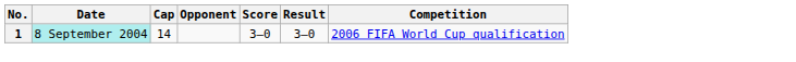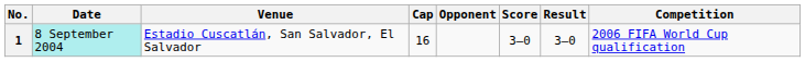+ column: Venue | Estadio Cuscatlán, San Salvador, El Salvador
1 | Cap: 14 -> 16
